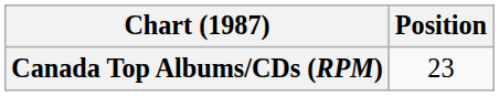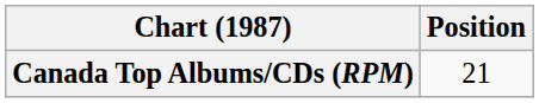Canada Top Albums/CDs (RPM) | Position: 23 -> 21
